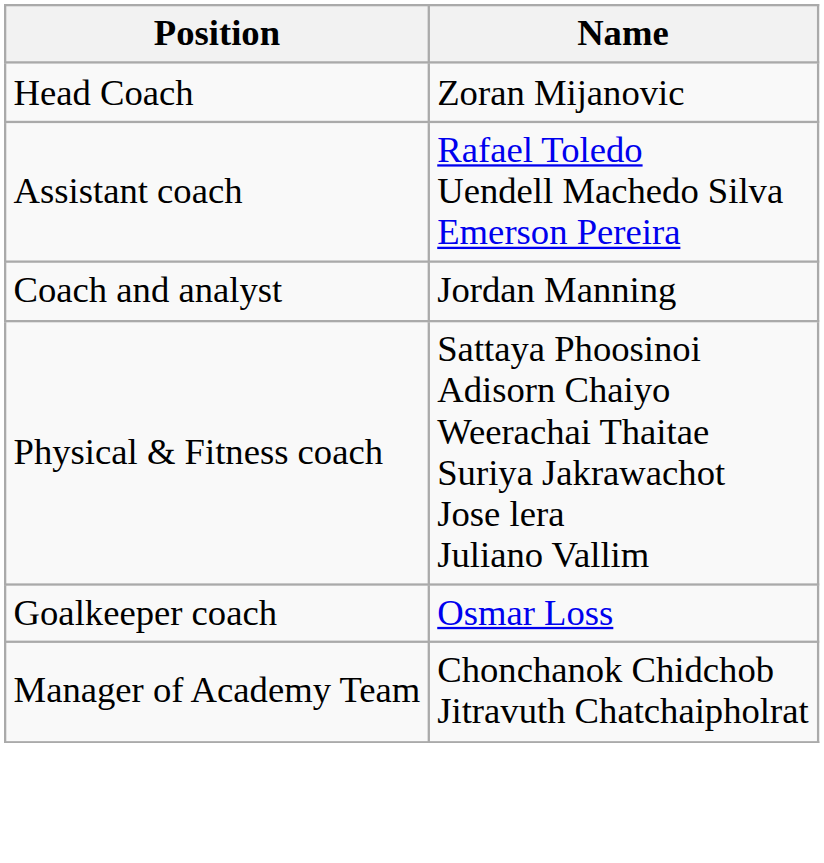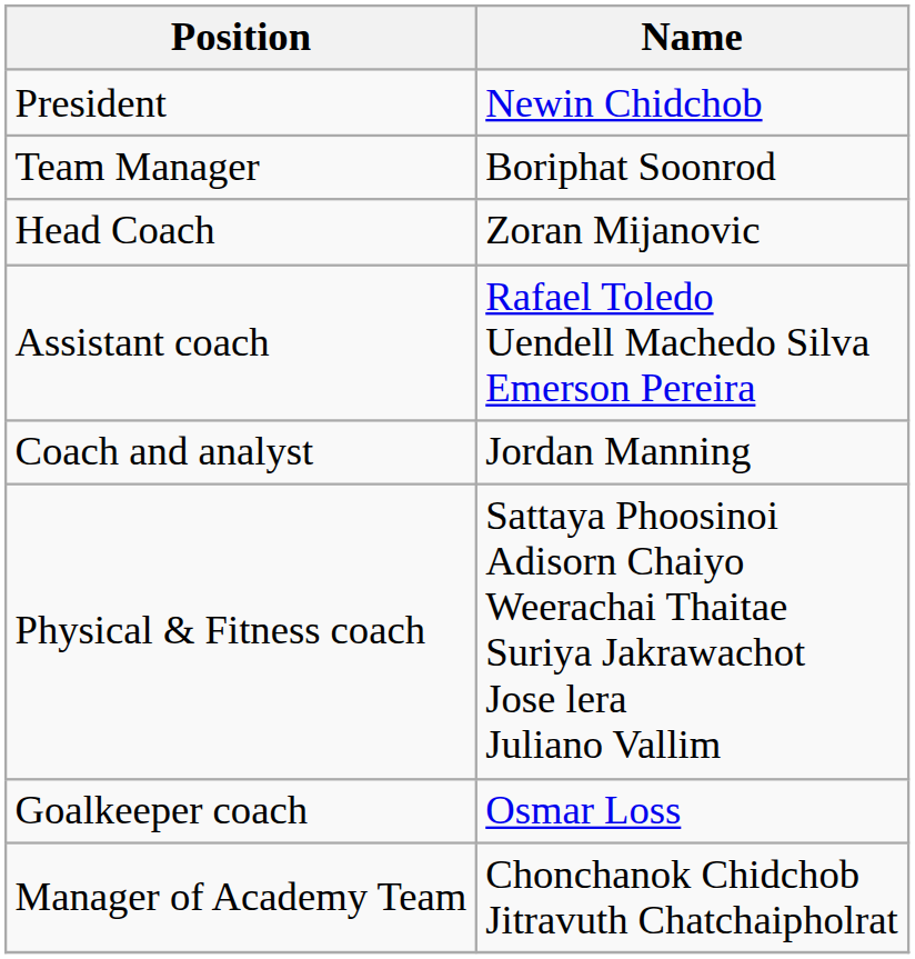+ row: President | Newin Chidchob
+ row: Team Manager | Boriphat Soonrod
